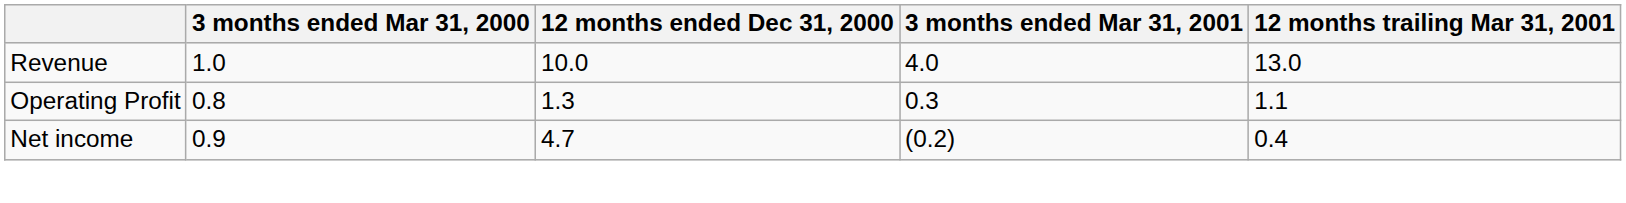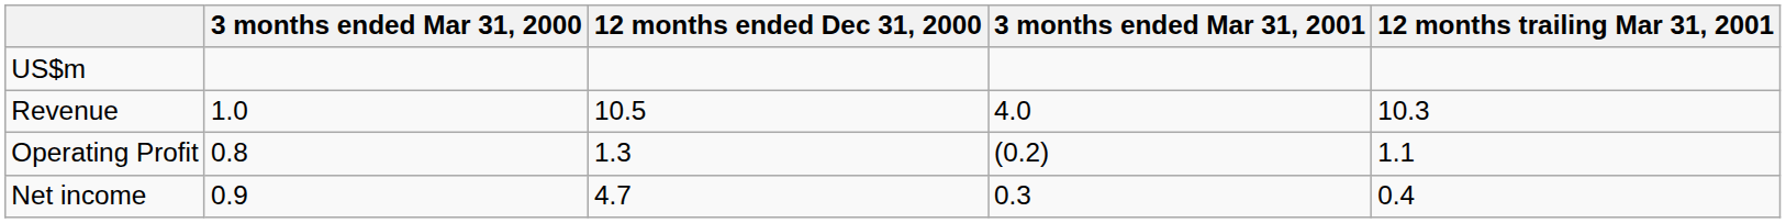+ row: US$m
Revenue | 12 months ended Dec 31, 2000: 10.0 -> 10.5
Revenue | 12 months trailing Mar 31, 2001: 13.0 -> 10.3
Operating Profit | 3 months ended Mar 31, 2001: 0.3 -> (0.2)
Net income | 3 months ended Mar 31, 2001: (0.2) -> 0.3
